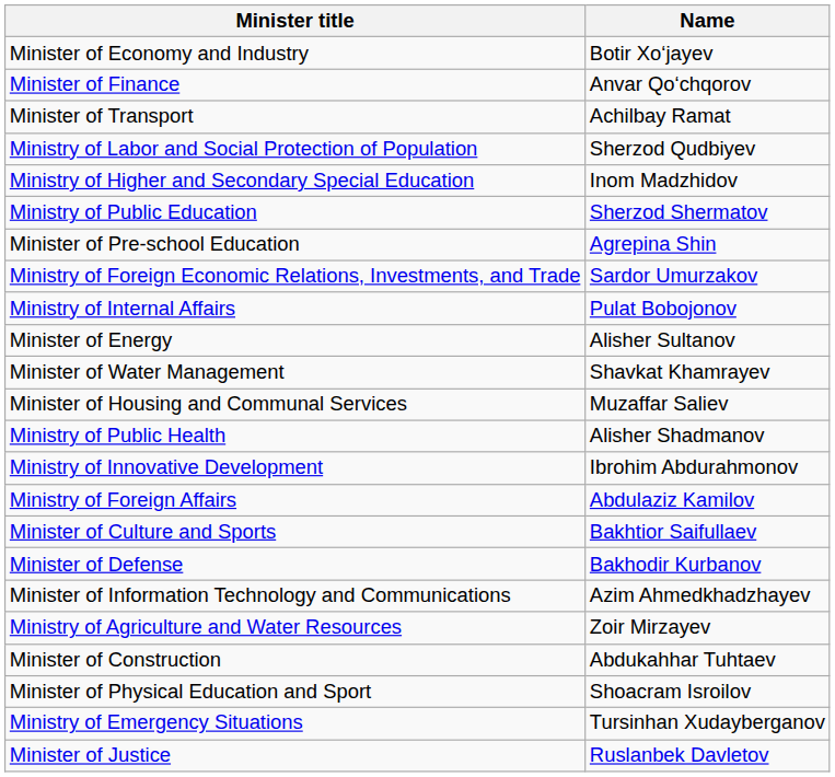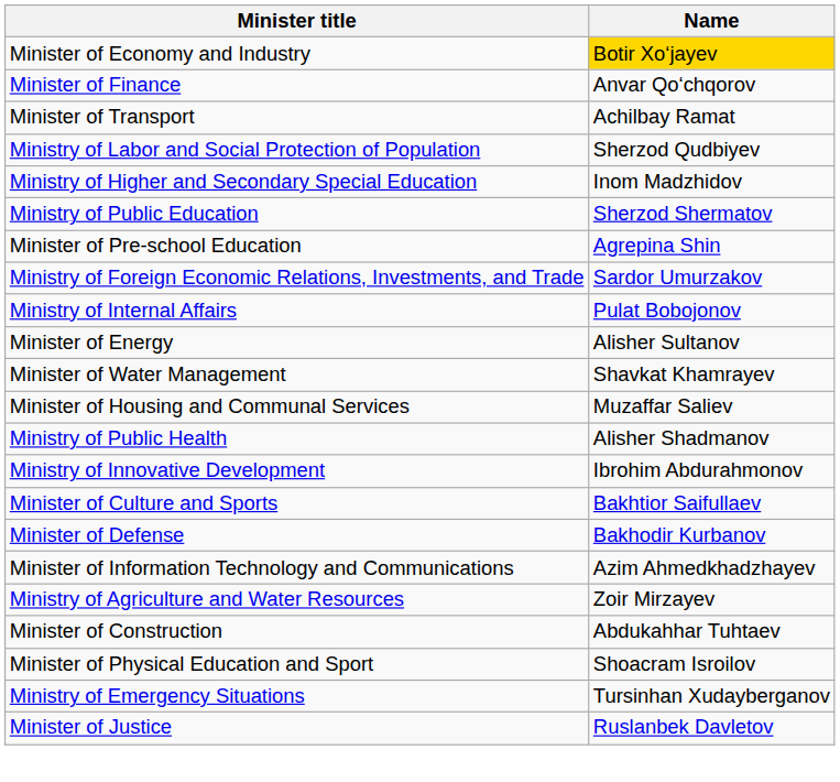Minister of Economy and Industry | Name: no background -> gold background
- row: Ministry of Foreign Affairs | Abdulaziz Kamilov
